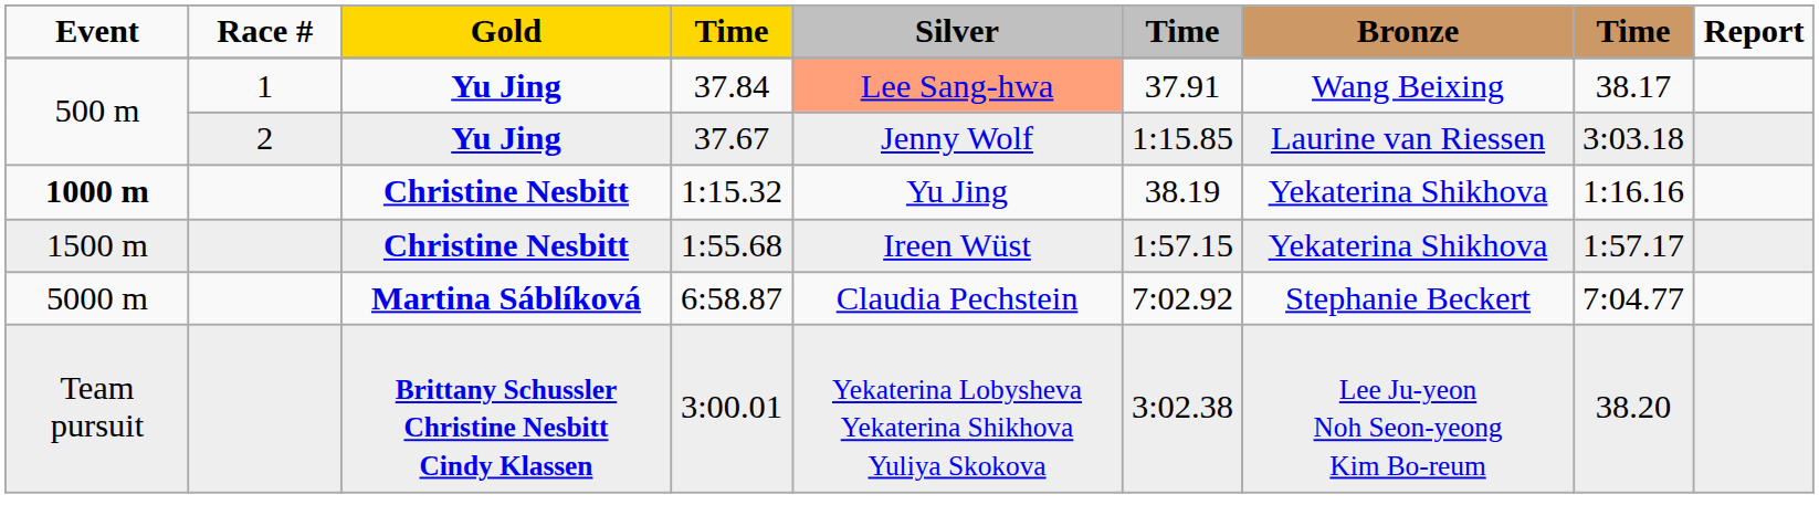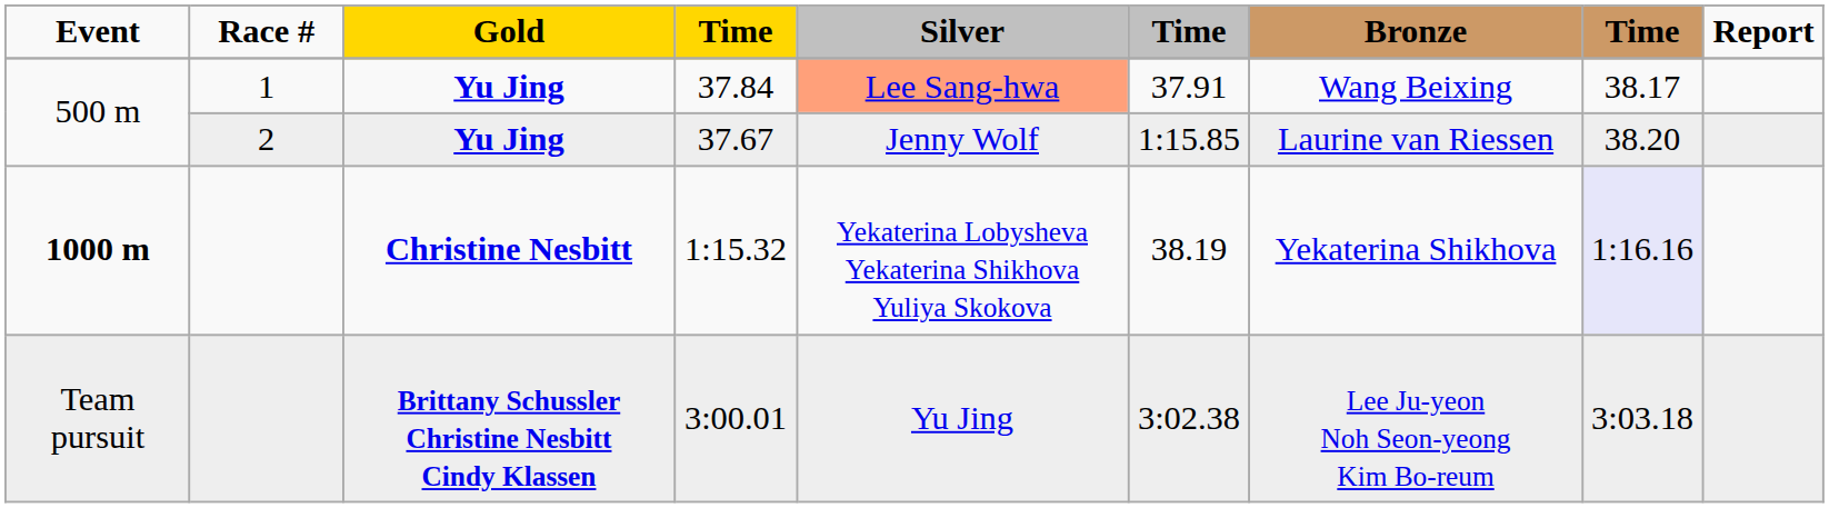37.67 | column 8: 3:03.18 -> 38.20
1:15.32 | Silver: Yu Jing -> Yekaterina Lobysheva Yekaterina Shikhova Yuliya Skokova
1:15.32 | column 8: no background -> lavender background
- row: 1500 m | Christine Nesbitt | 1:55.68 | Ireen Wüst | 1:57.15 | Yekaterina Shikhova | 1:57.17
- row: 5000 m | Martina Sáblíková | 6:58.87 | Claudia Pechstein | 7:02.92 | Stephanie Beckert | 7:04.77
3:00.01 | Silver: Yekaterina Lobysheva Yekaterina Shikhova Yuliya Skokova -> Yu Jing
3:00.01 | column 8: 38.20 -> 3:03.18
